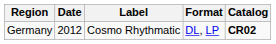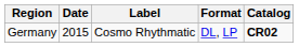Germany | Date: 2012 -> 2015
